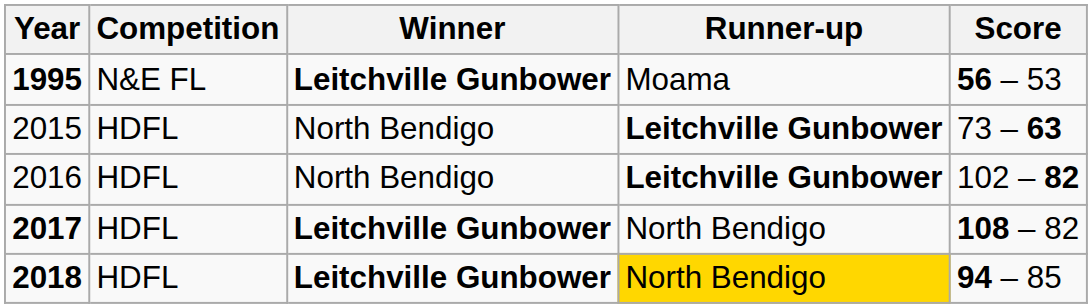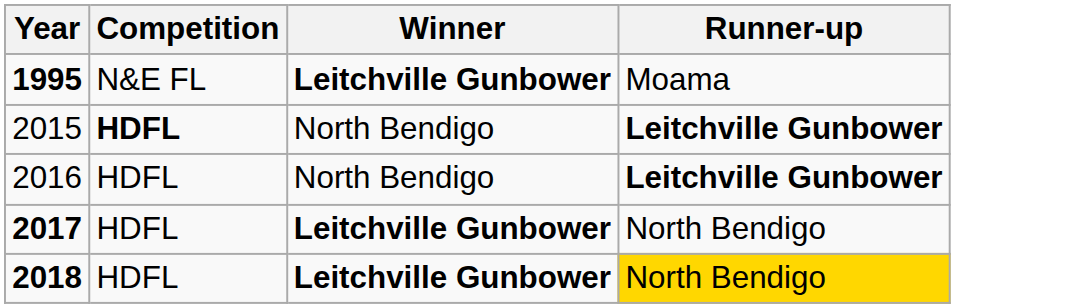- column: Score | 56 – 53 | 73 – 63 | 102 – 82 | 108 – 82 | 94 – 85
2015 | Competition: normal -> bold
